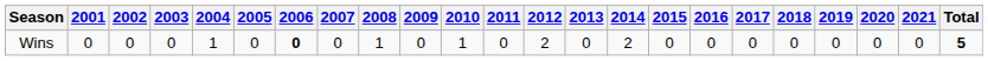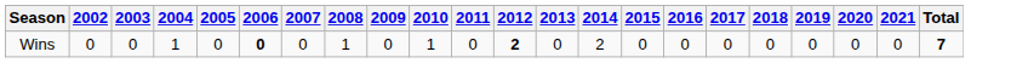- column: 2001 | 0
Wins | 2012: normal -> bold
Wins | Total: 5 -> 7
